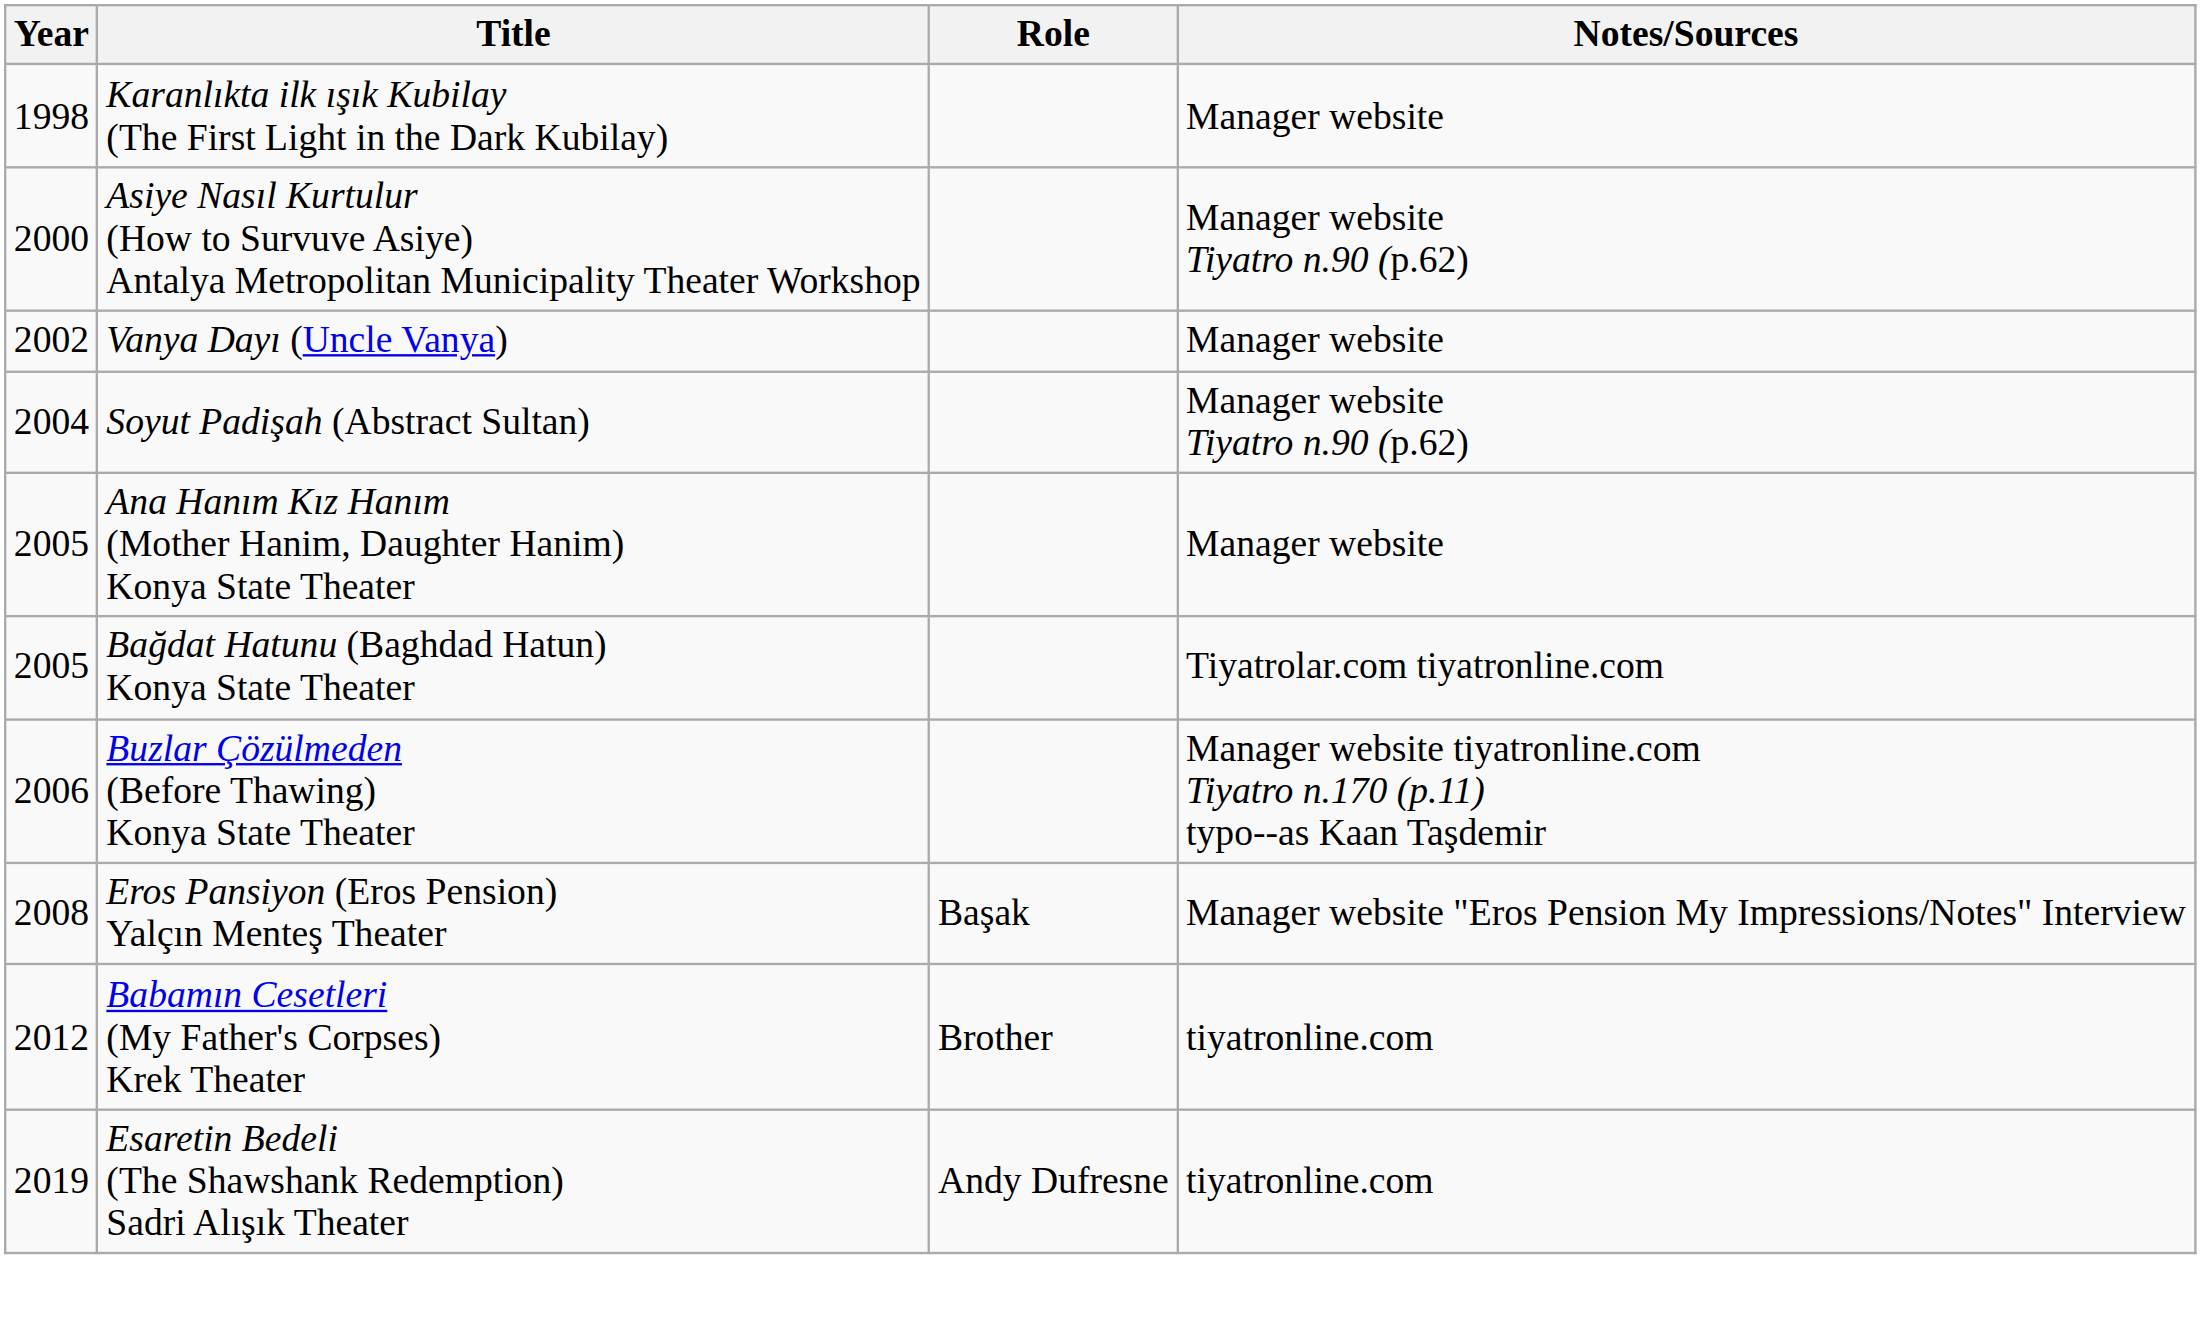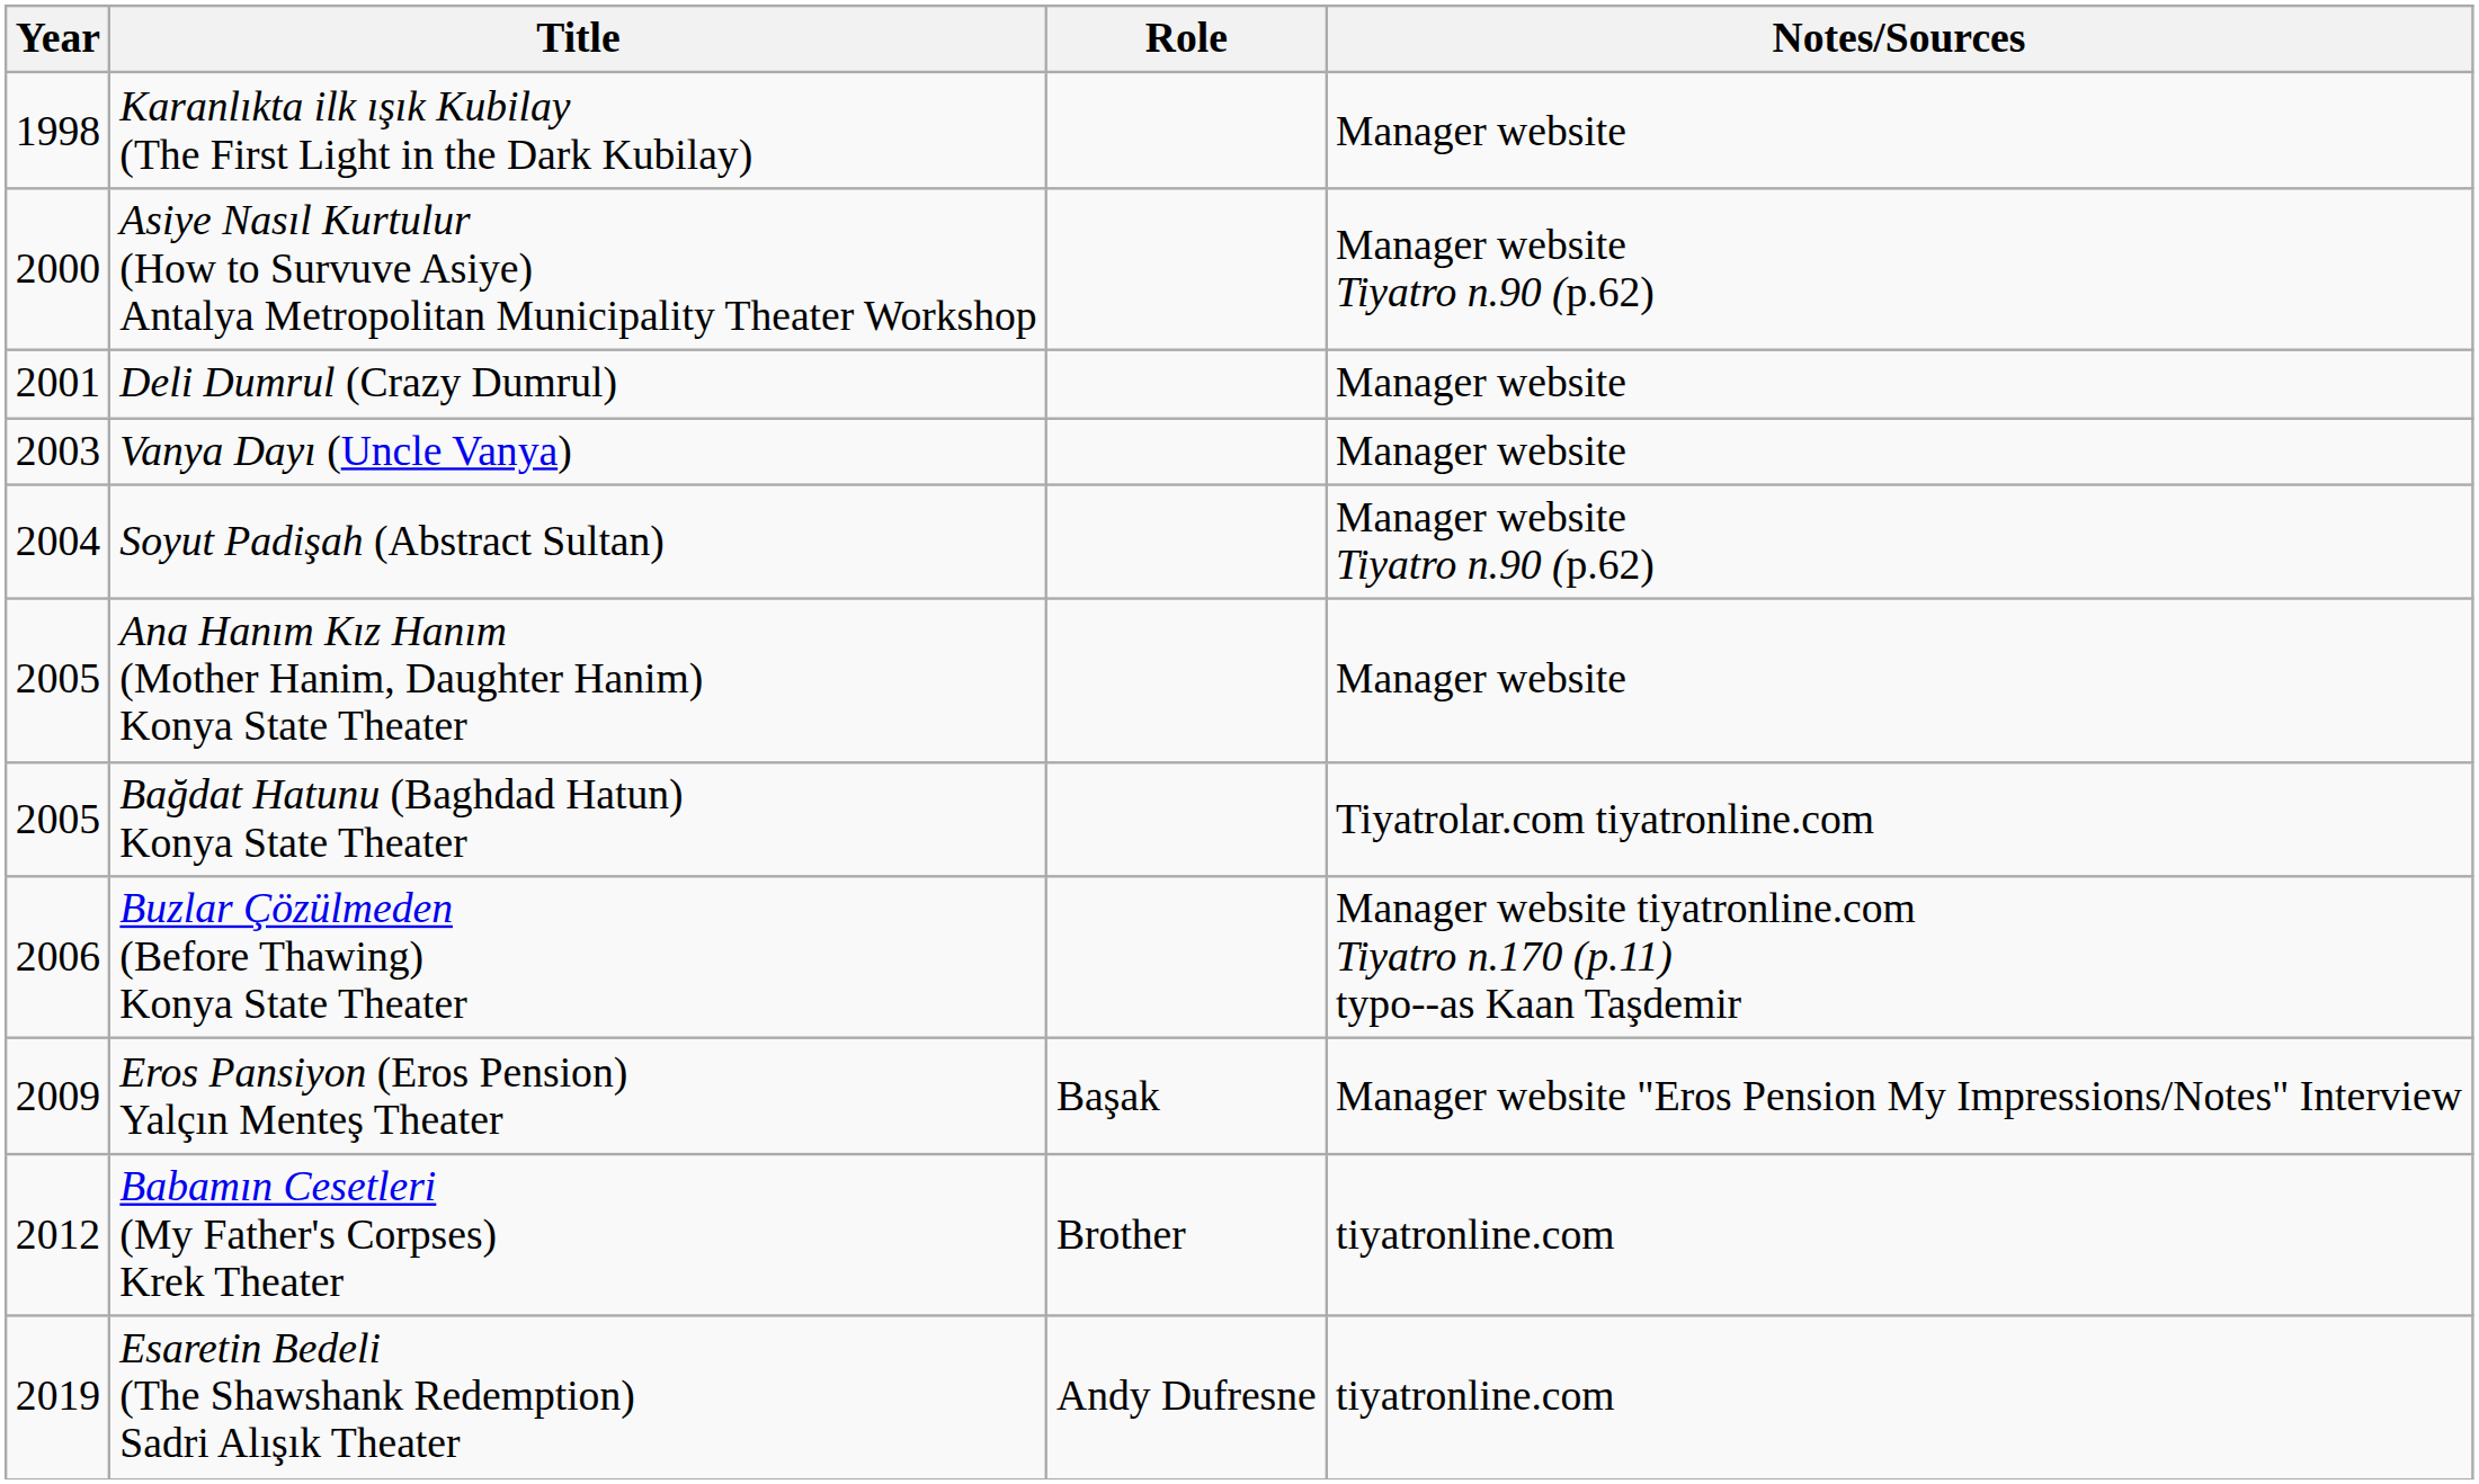+ row: 2001 | Deli Dumrul (Crazy Dumrul) | Manager website
Vanya Dayı (Uncle Vanya) | Year: 2002 -> 2003
Eros Pansiyon (Eros Pension) Yalçın Menteş Theater | Year: 2008 -> 2009
